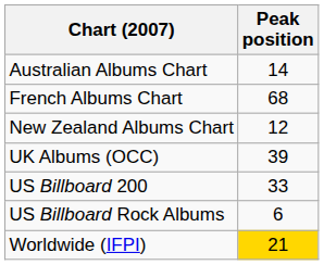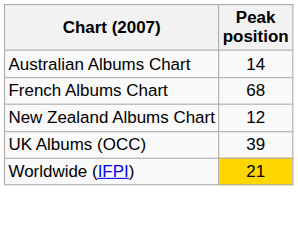- row: US Billboard 200 | 33
- row: US Billboard Rock Albums | 6
